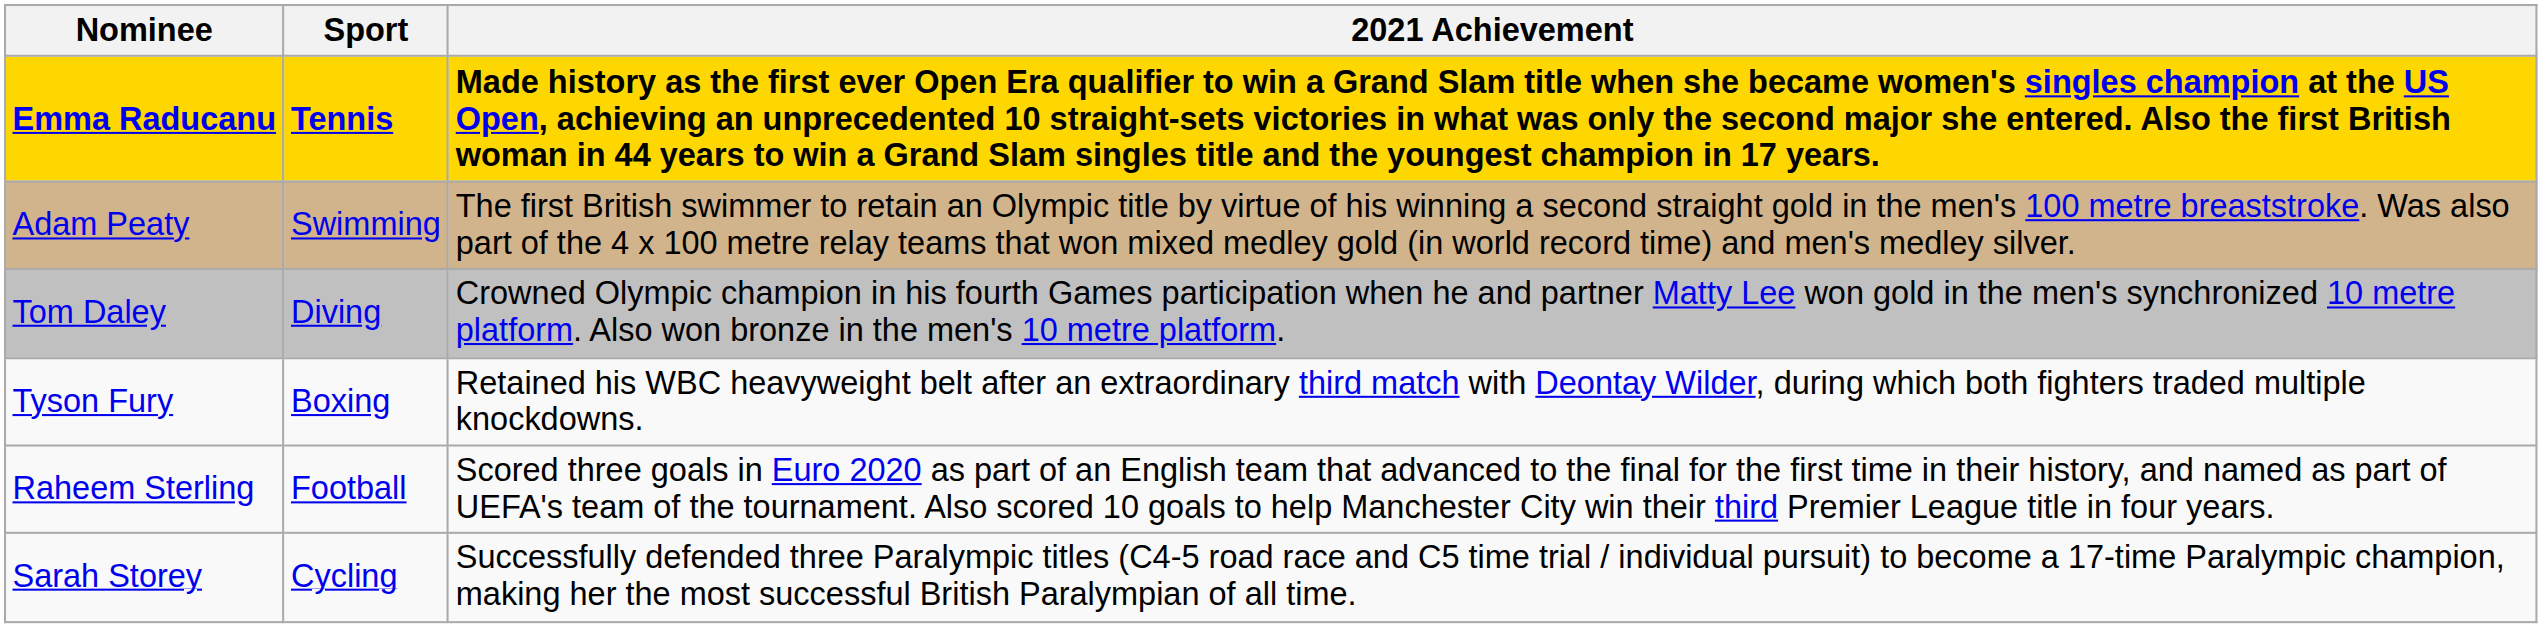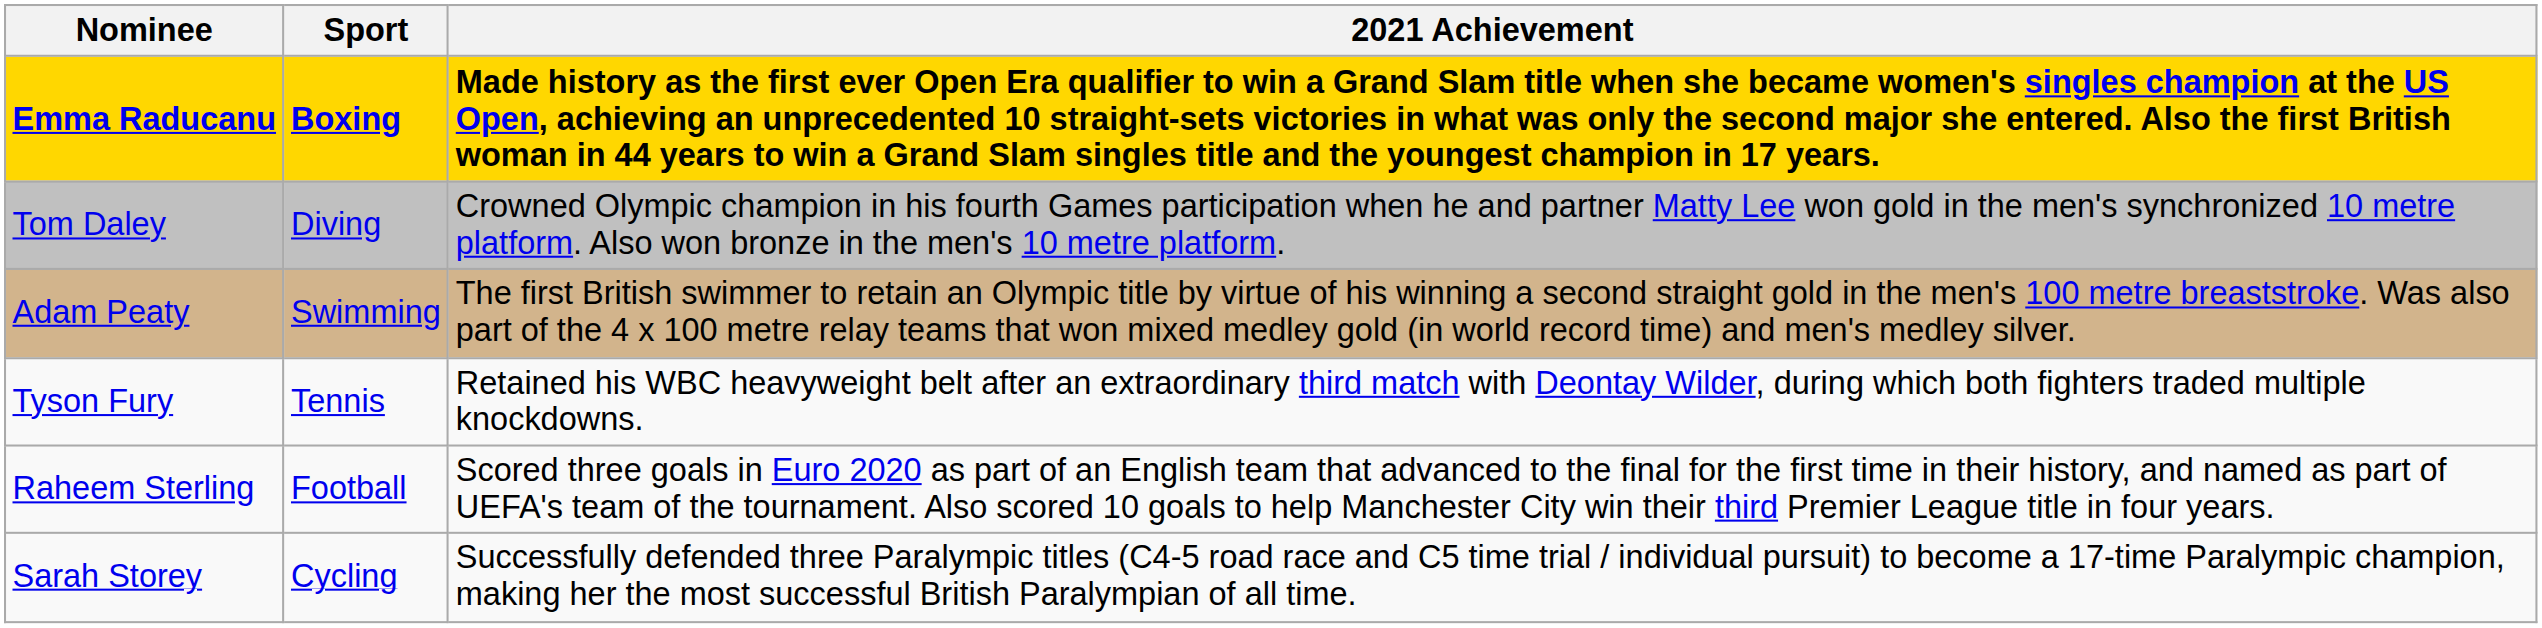Emma Raducanu | Sport: Tennis -> Boxing
rows swapped: Tom Daley <-> Adam Peaty
Tyson Fury | Sport: Boxing -> Tennis
